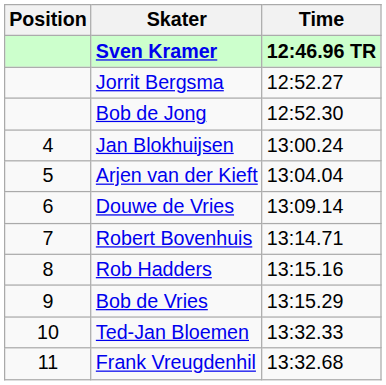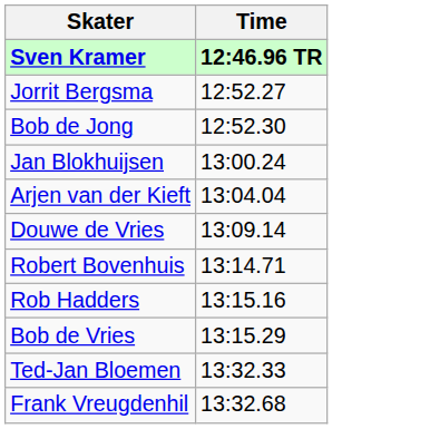- column: Position | 4 | 5 | 6 | 7 | 8 | 9 | 10 | 11
